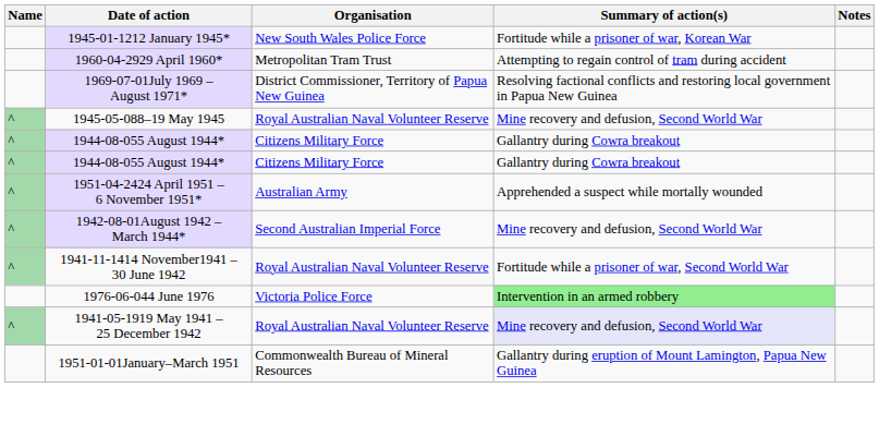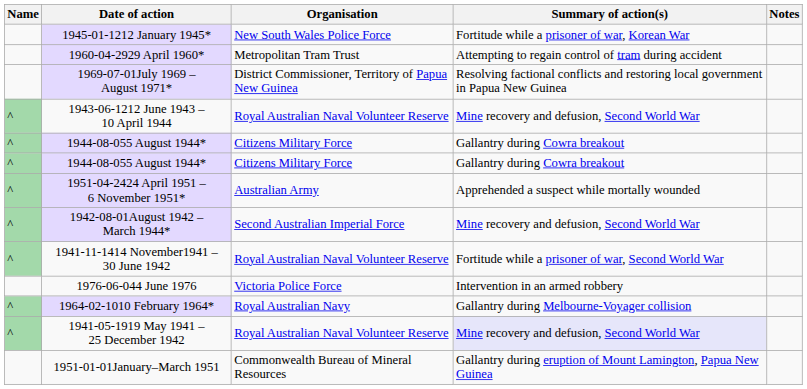+ row: ^ | 1943-06-1212 June 1943 – 10 April 1944 | Royal Australian Naval Volunteer Reserve | Mine recovery and defusion, Second World War
- row: ^ | 1945-05-088–19 May 1945 | Royal Australian Naval Volunteer Reserve | Mine recovery and defusion, Second World War
1976-06-044 June 1976 | Summary of action(s): lightgreen background -> no background
+ row: ^ | 1964-02-1010 February 1964* | Royal Australian Navy | Gallantry during Melbourne-Voyager collision
